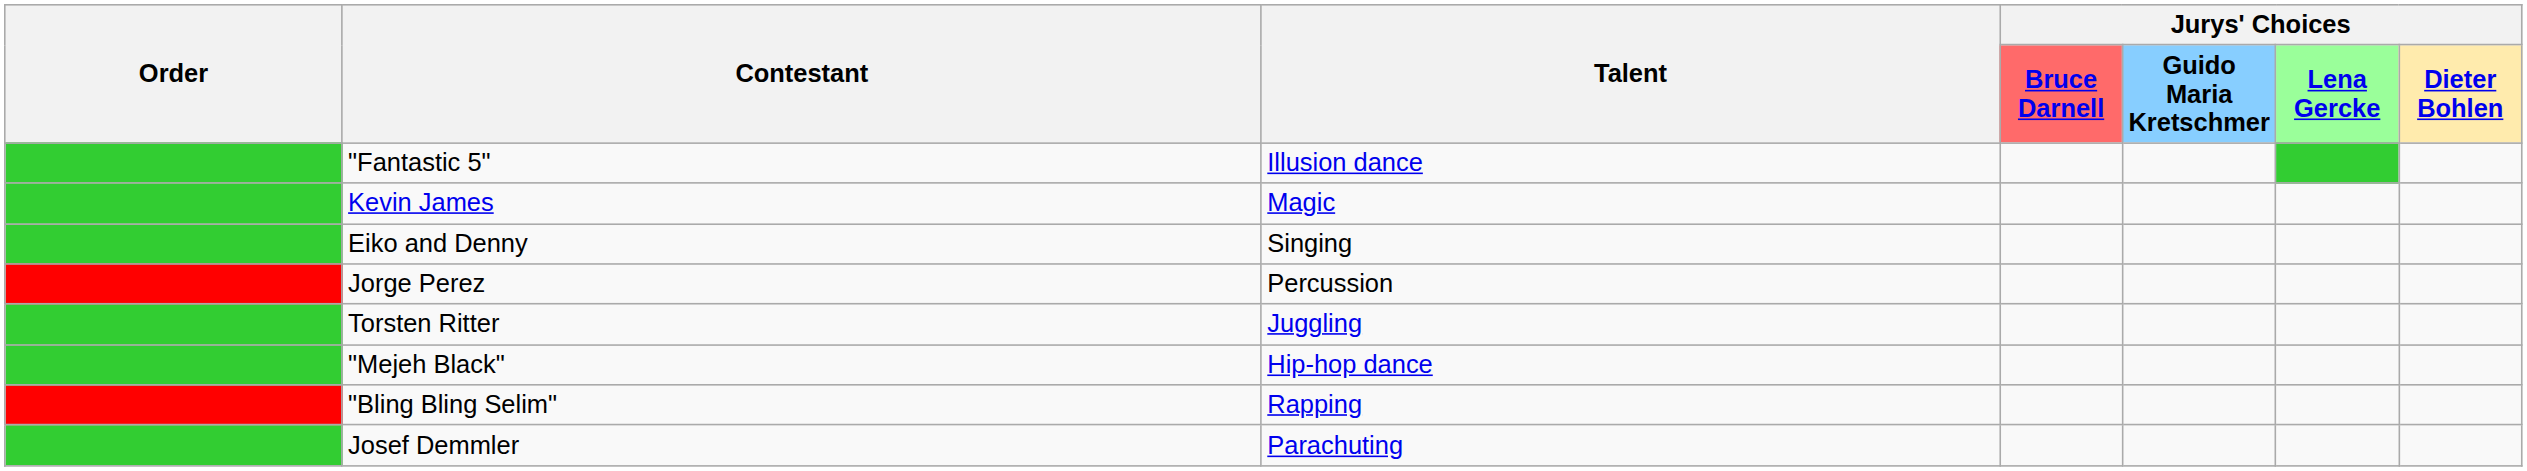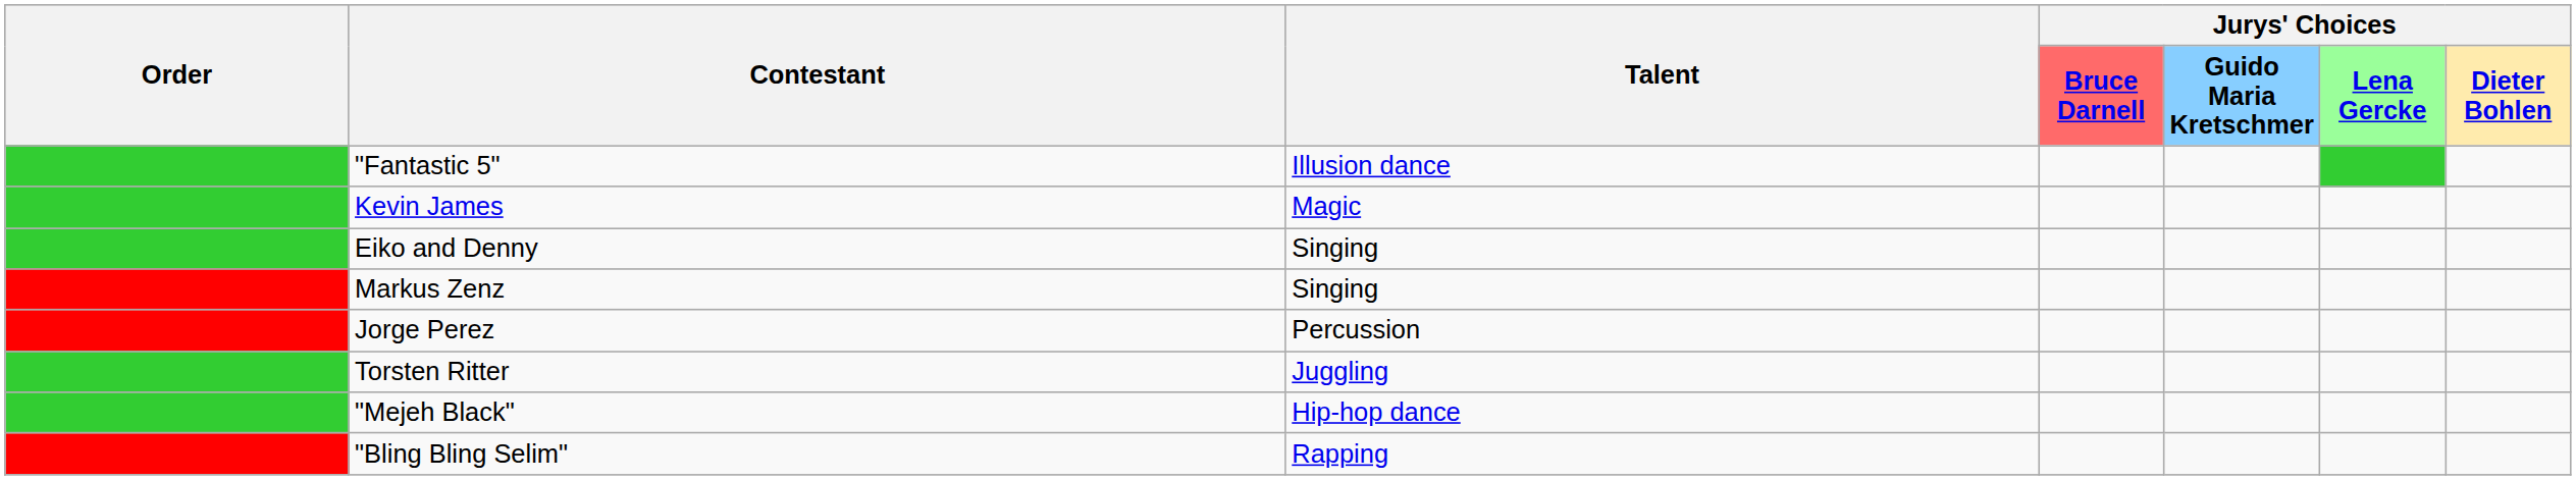+ row: Markus Zenz | Singing
- row: Josef Demmler | Parachuting
